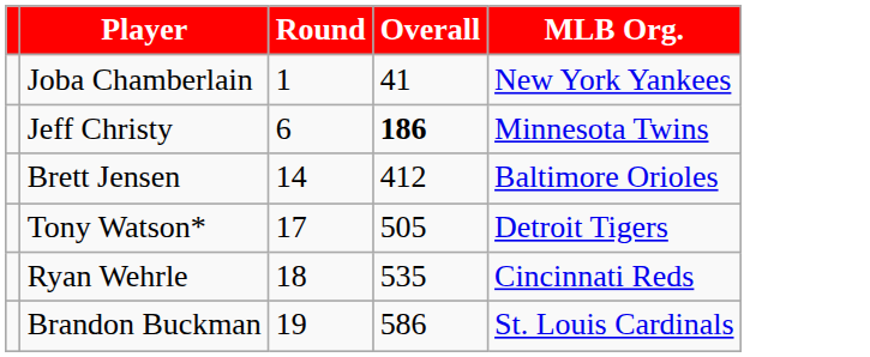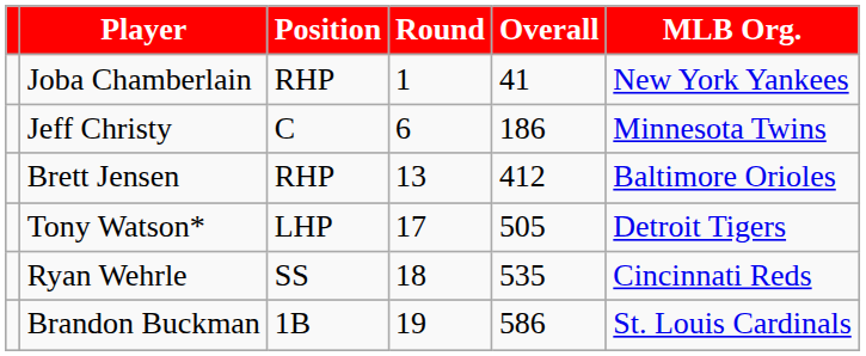+ column: Position | RHP | C | RHP | LHP | SS | 1B
Jeff Christy | Overall: bold -> normal
Brett Jensen | Round: 14 -> 13
